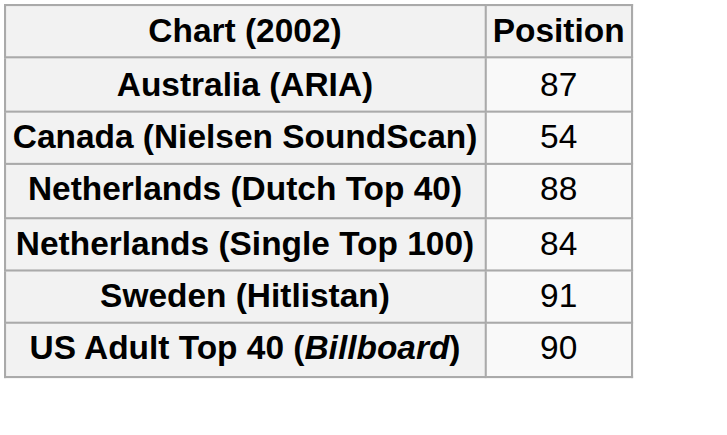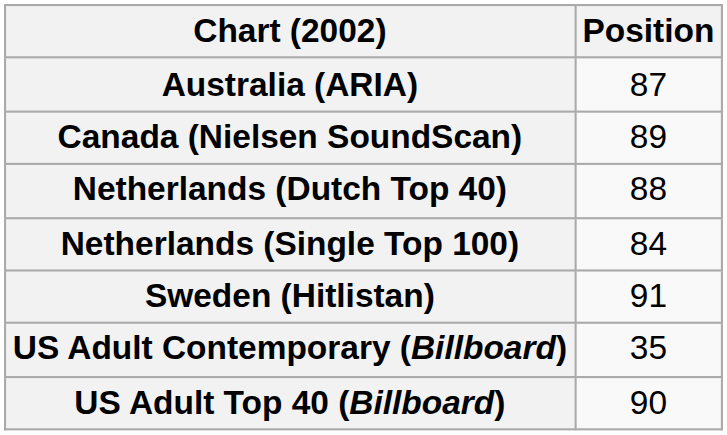Canada (Nielsen SoundScan) | Position: 54 -> 89
+ row: US Adult Contemporary (Billboard) | 35
